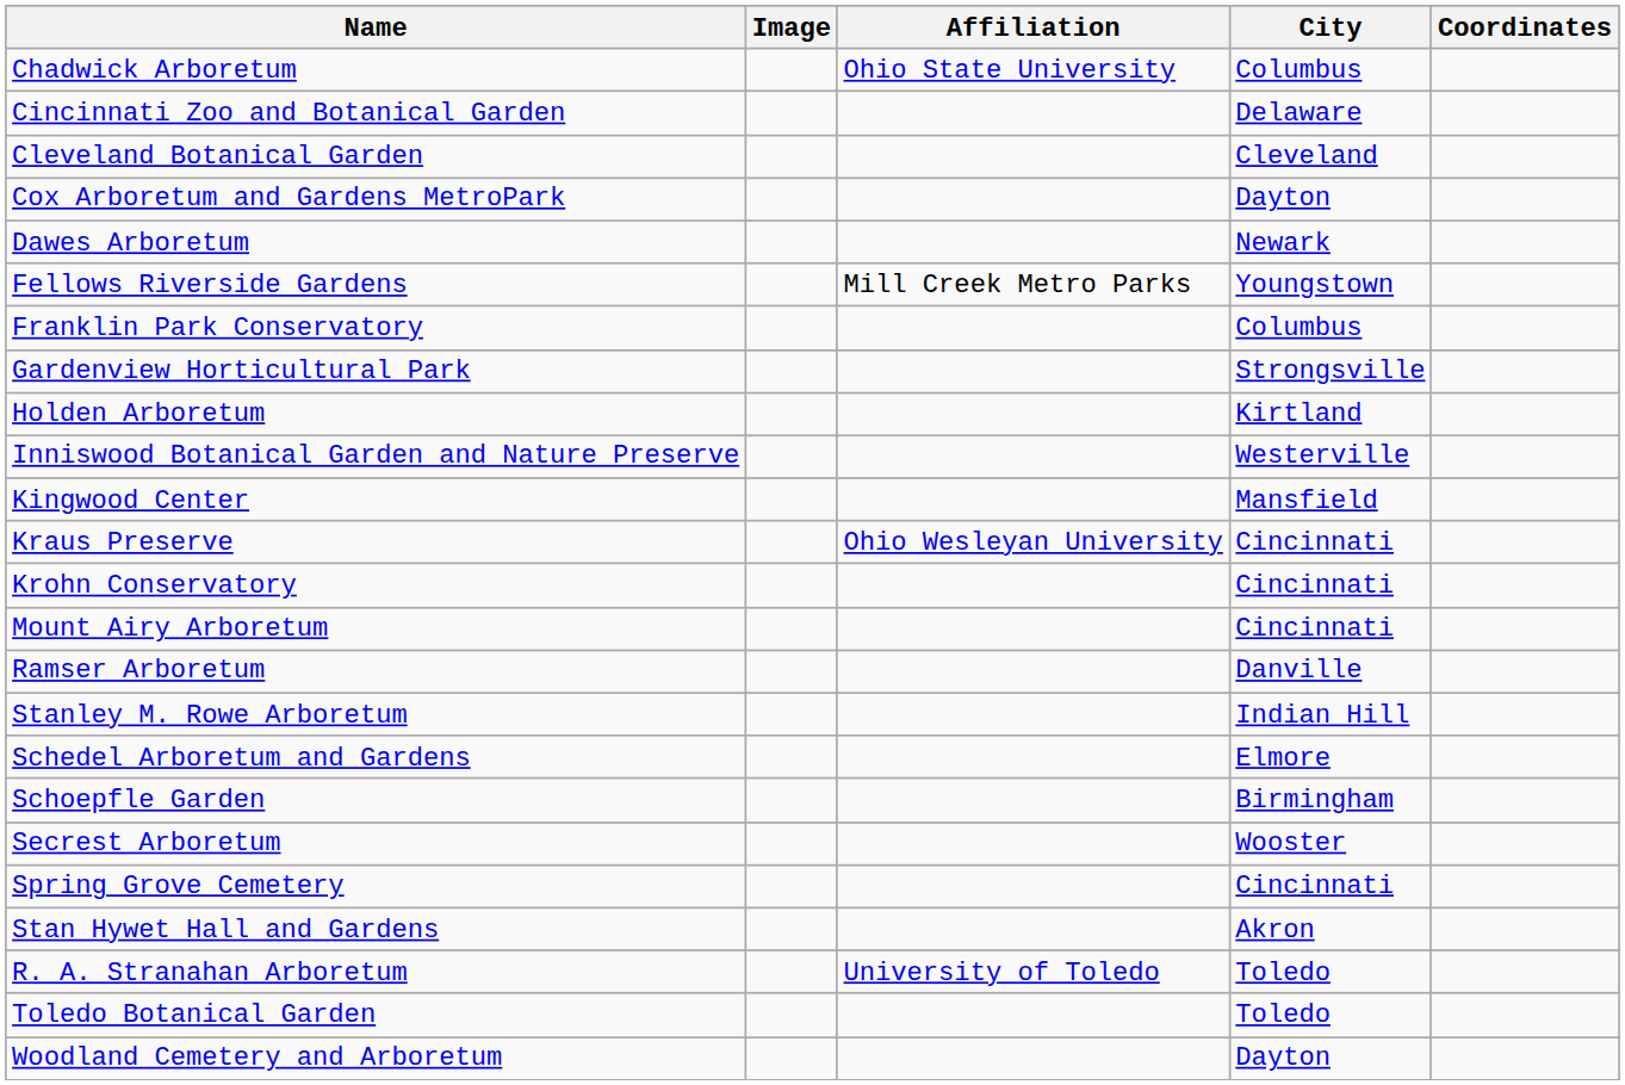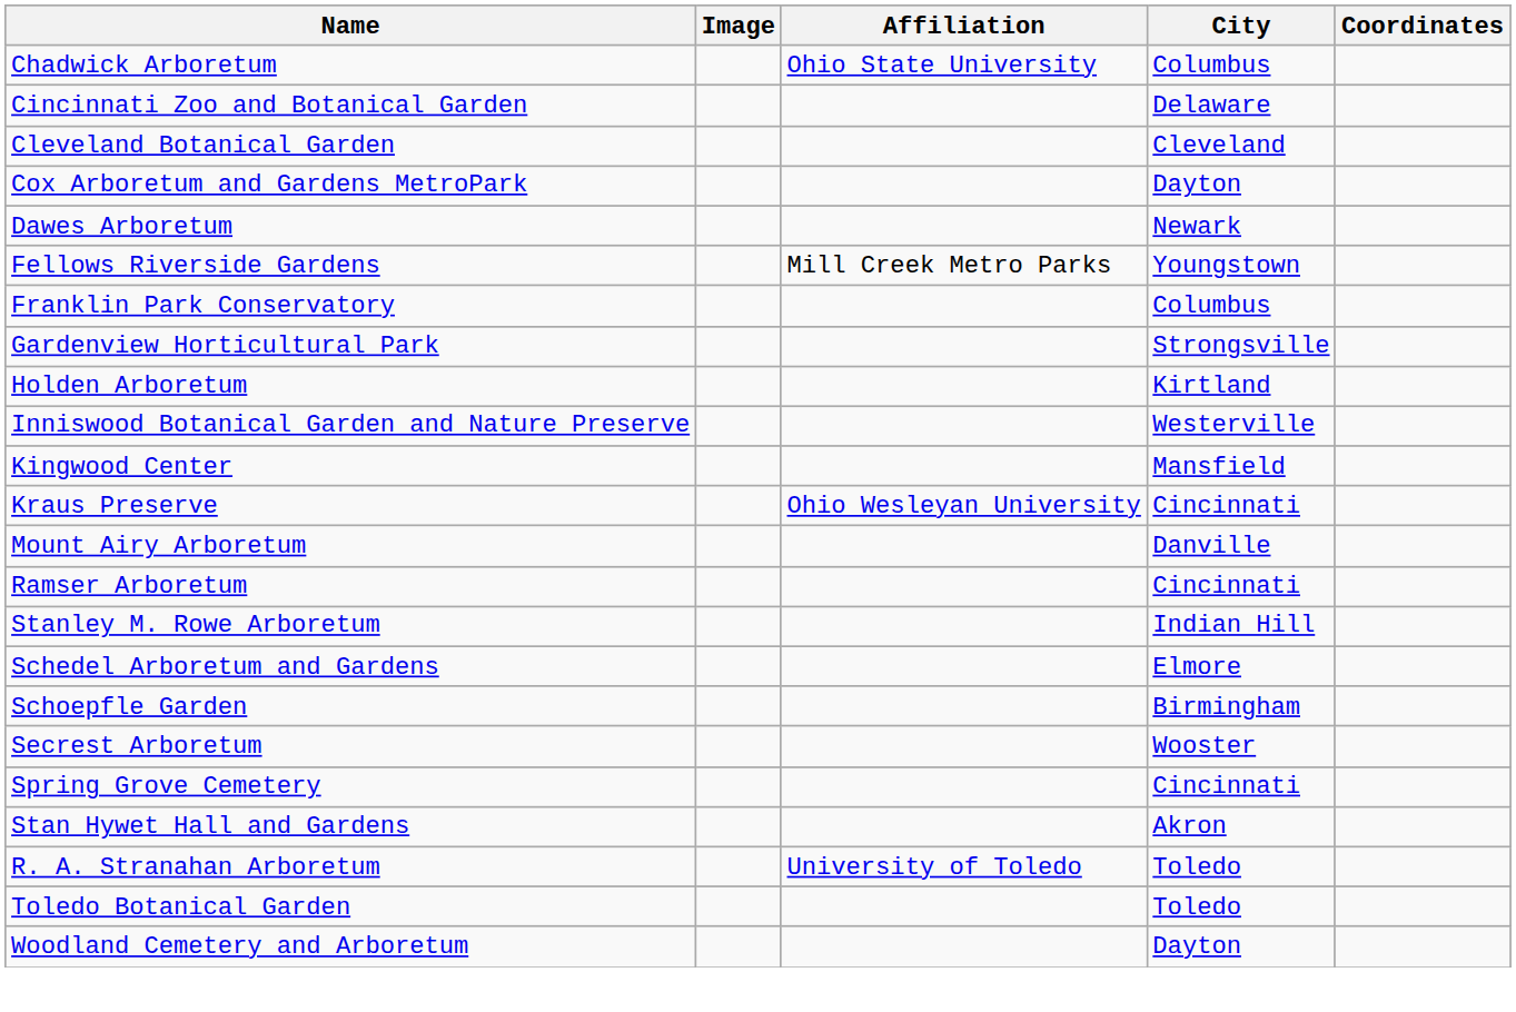- row: Krohn Conservatory | Cincinnati
Mount Airy Arboretum | City: Cincinnati -> Danville
Ramser Arboretum | City: Danville -> Cincinnati
